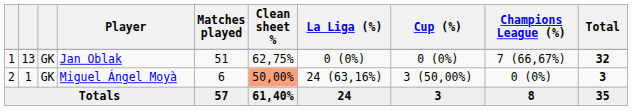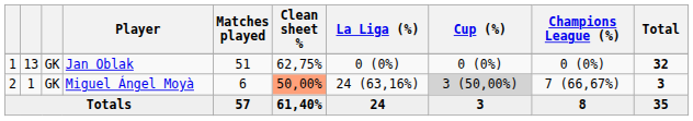Jan Oblak | Champions League (%): 7 (66,67%) -> 0 (0%)
Miguel Ángel Moyà | Cup (%): no background -> lightgrey background
Miguel Ángel Moyà | Champions League (%): 0 (0%) -> 7 (66,67%)
